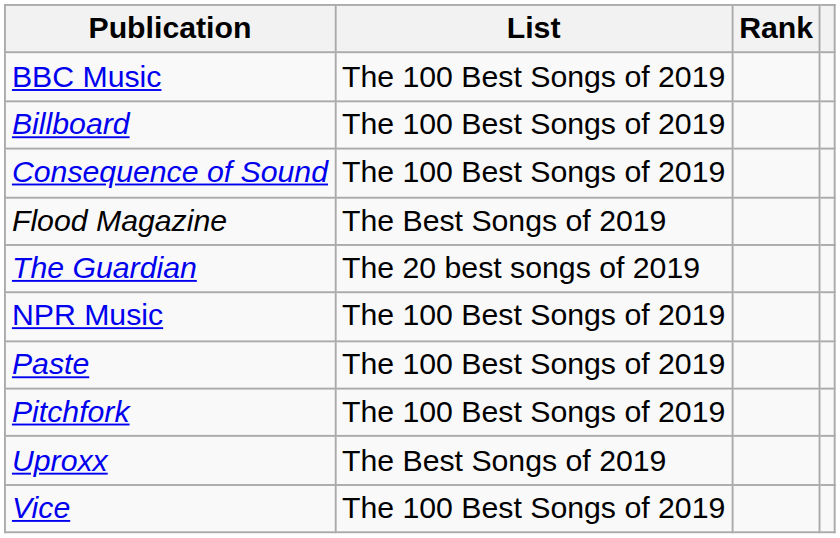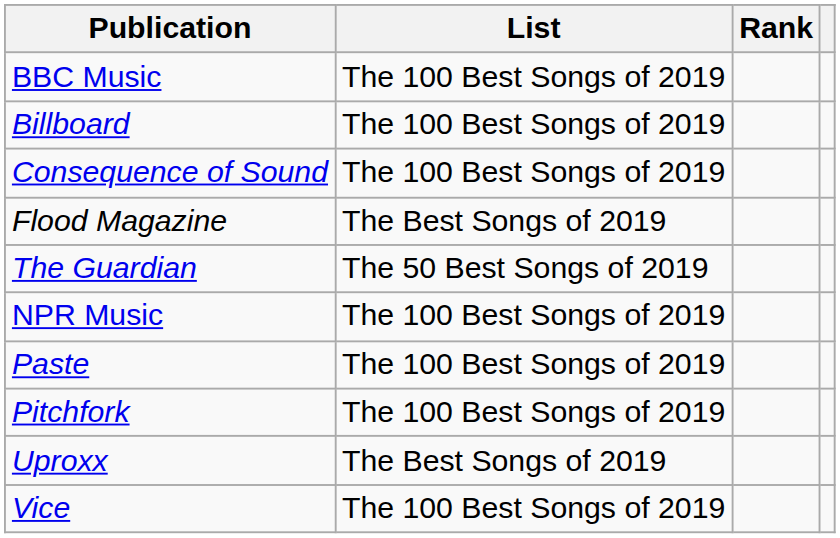The Guardian | List: The 20 best songs of 2019 -> The 50 Best Songs of 2019
